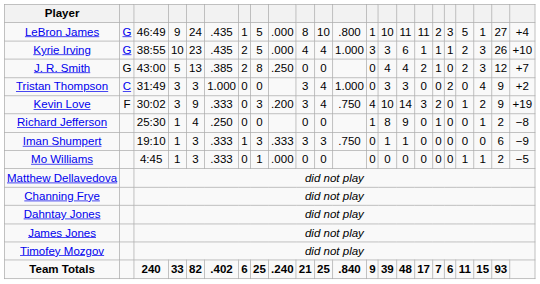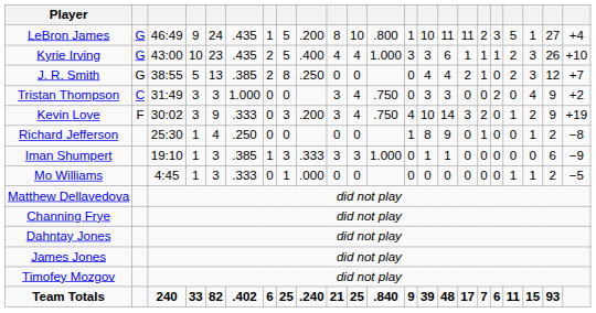LeBron James | column 9: .000 -> .200
Kyrie Irving | column 3: 38:55 -> 43:00
Kyrie Irving | column 9: .000 -> .400
J. R. Smith | column 3: 43:00 -> 38:55
Tristan Thompson | column 12: 1.000 -> .750
Iman Shumpert | column 6: .333 -> .385
Iman Shumpert | column 12: .750 -> 1.000
